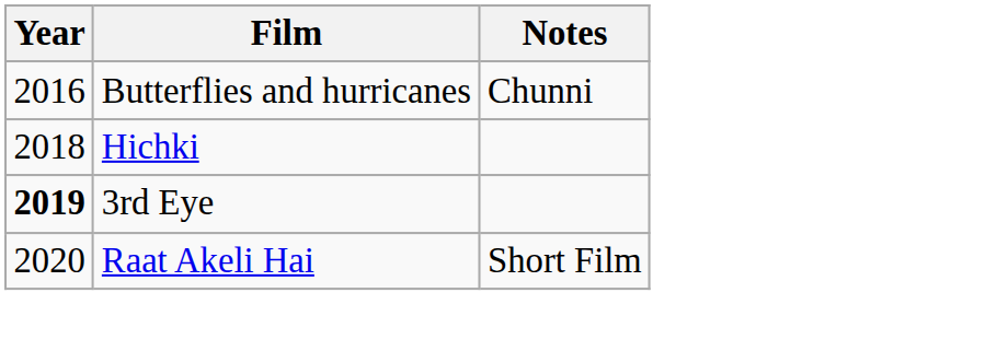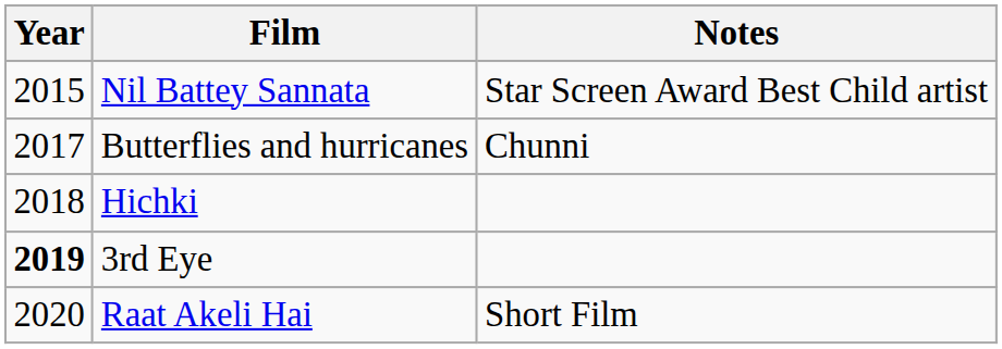+ row: 2015 | Nil Battey Sannata | Star Screen Award Best Child artist
Butterflies and hurricanes | Year: 2016 -> 2017
